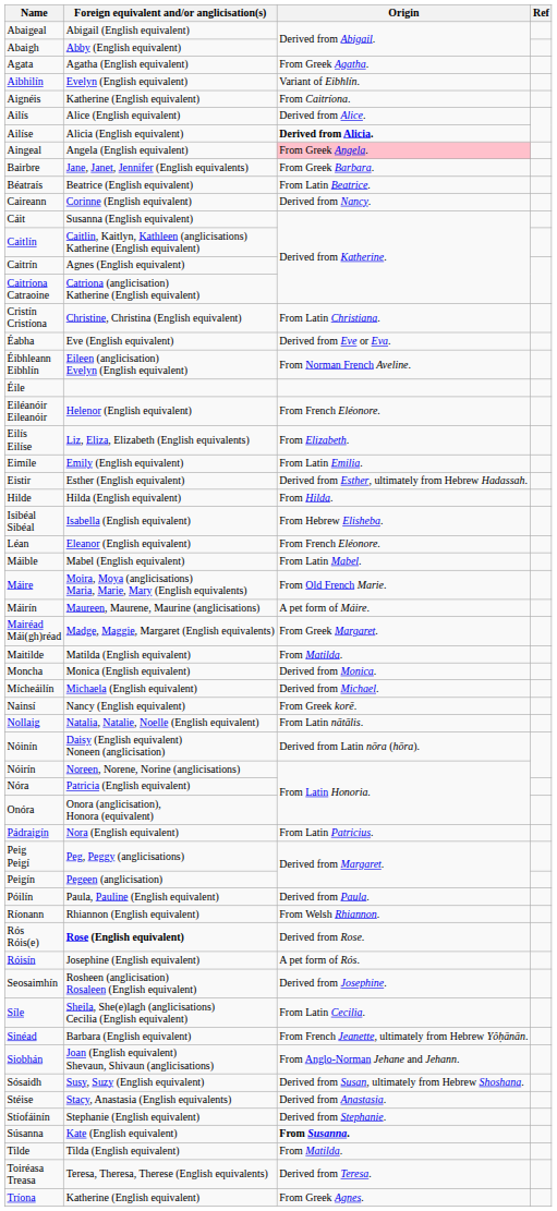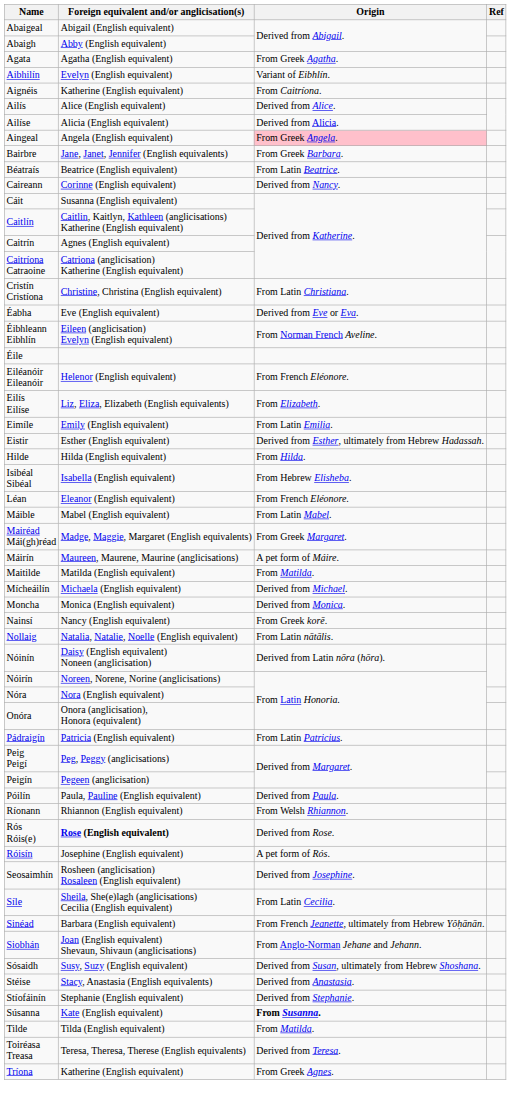Ailíse | Origin: bold -> normal
- row: Máire | Moira, Moya (anglicisations) Maria, Marie, Mary (English equivalents) | From Old French Marie.
rows swapped: Mairéad Mái(gh)réad <-> Máirín
rows swapped: Mícheáilín <-> Moncha
Nóra | Foreign equivalent and/or anglicisation(s): Patricia (English equivalent) -> Nora (English equivalent)
Pádraigín | Foreign equivalent and/or anglicisation(s): Nora (English equivalent) -> Patricia (English equivalent)
